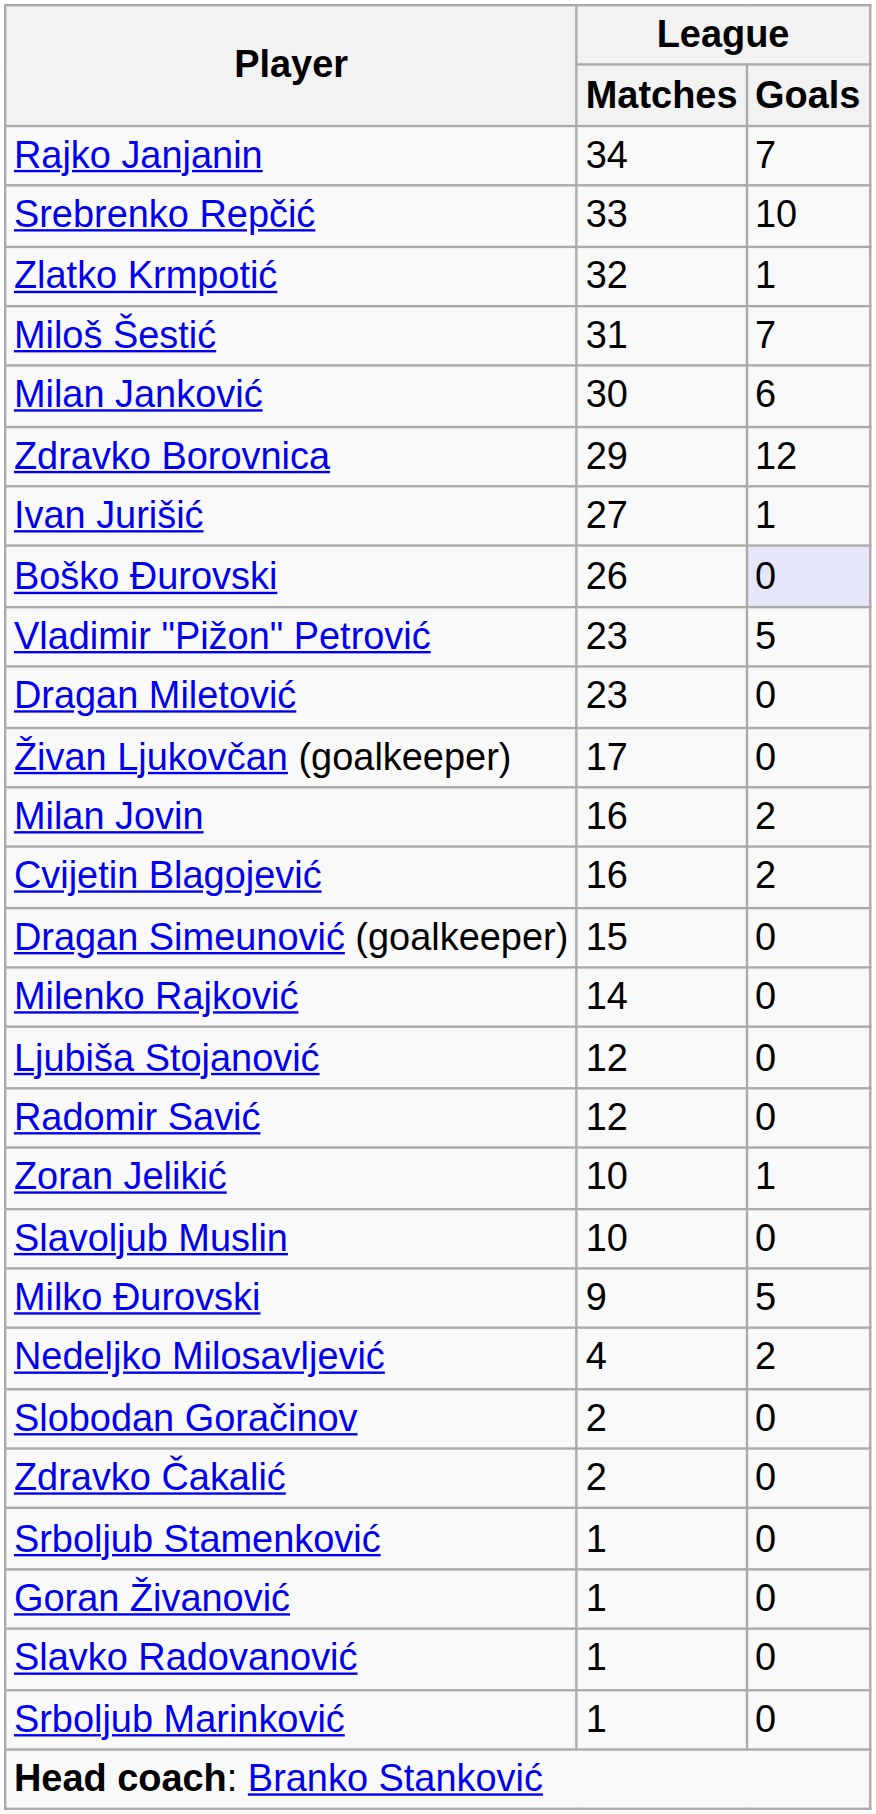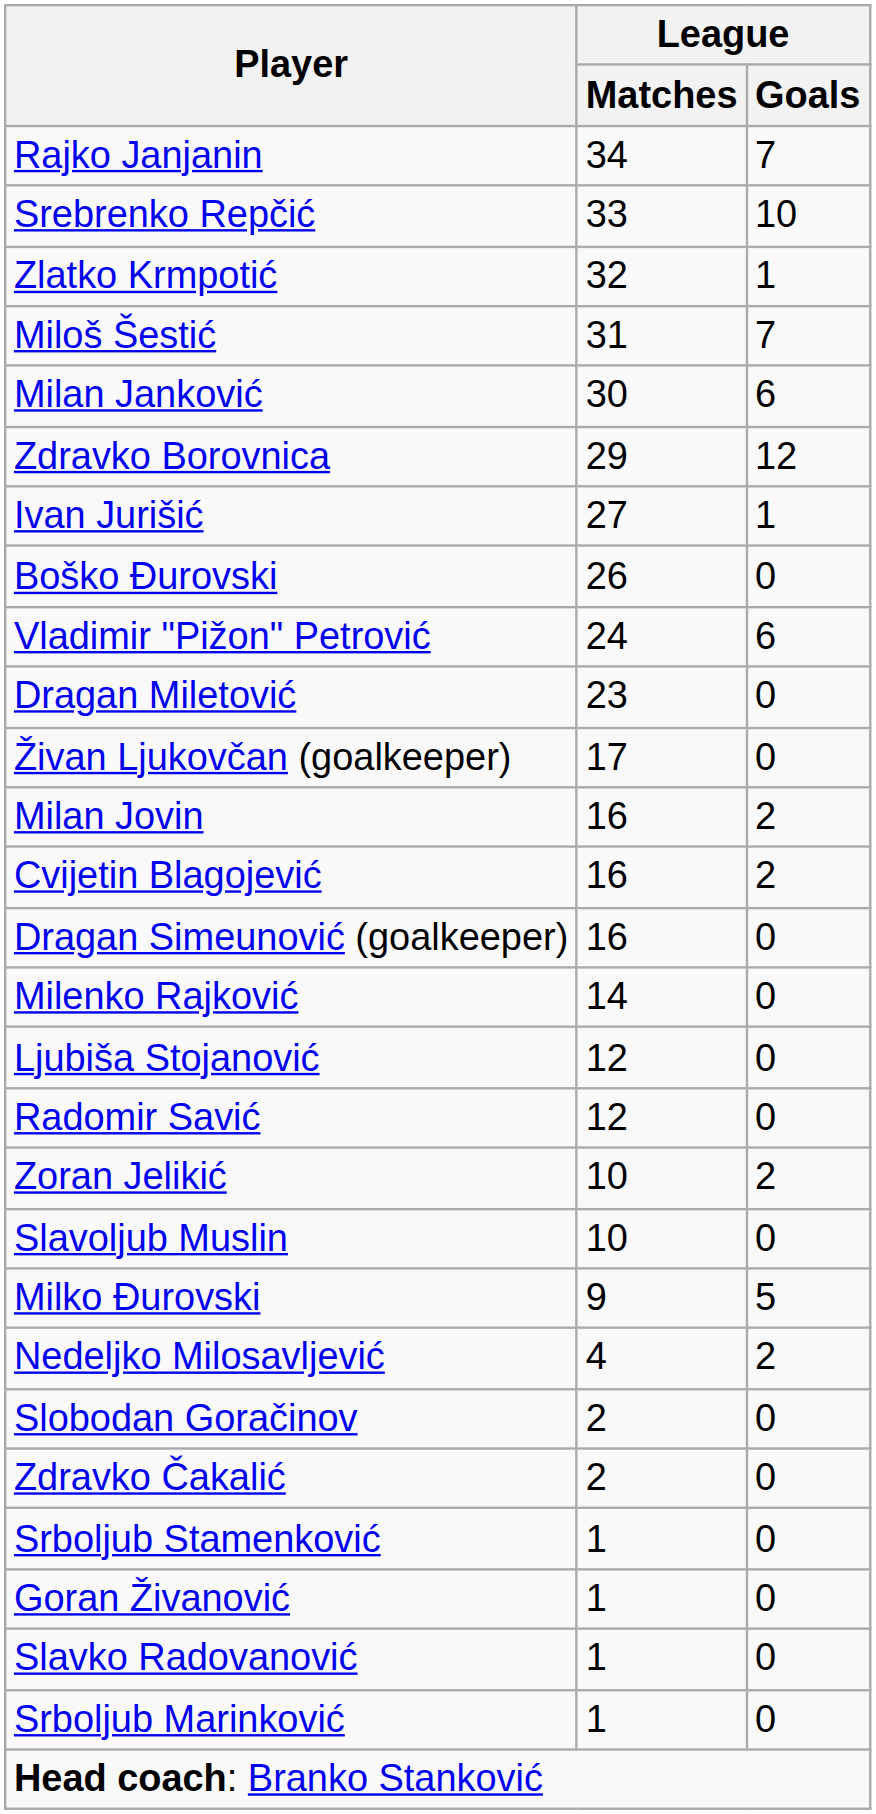Boško Đurovski | League / Goals: lavender background -> no background
Vladimir "Pižon" Petrović | League / Matches: 23 -> 24
Vladimir "Pižon" Petrović | League / Goals: 5 -> 6
Dragan Simeunović (goalkeeper) | League / Matches: 15 -> 16
Zoran Jelikić | League / Goals: 1 -> 2
